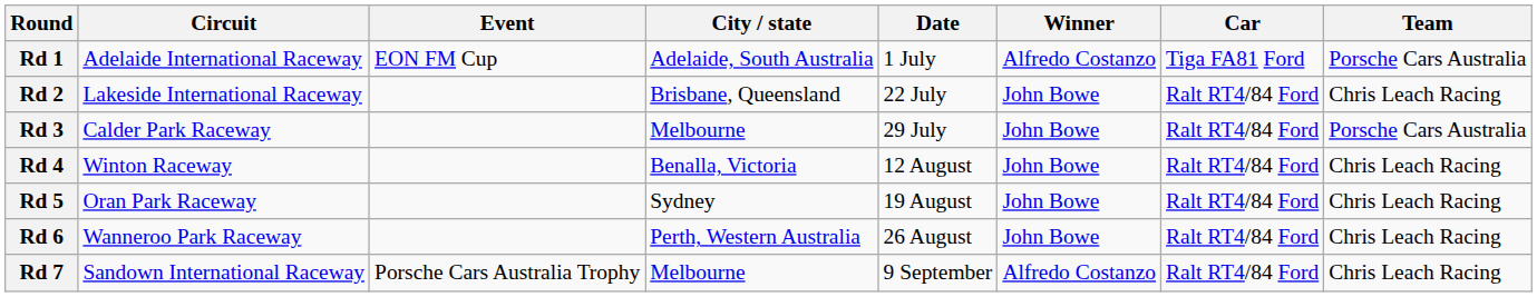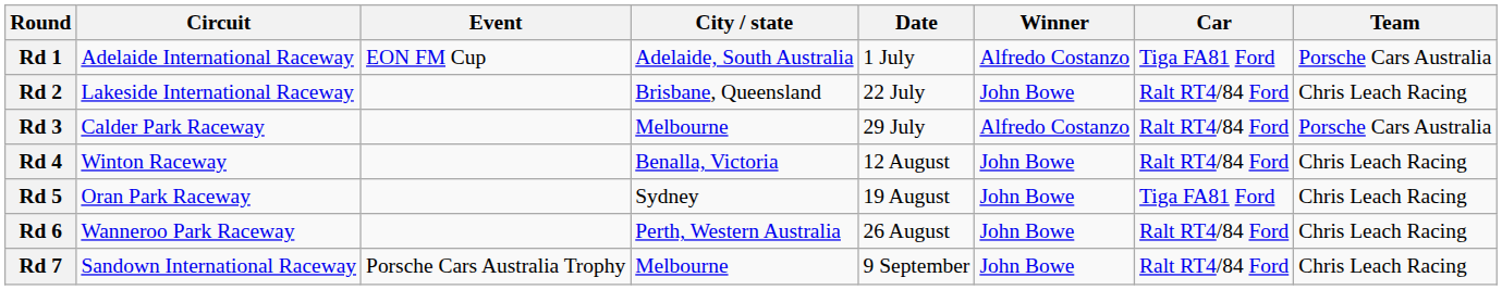Rd 3 | Winner: John Bowe -> Alfredo Costanzo
Rd 5 | Car: Ralt RT4/84 Ford -> Tiga FA81 Ford
Rd 7 | Winner: Alfredo Costanzo -> John Bowe
